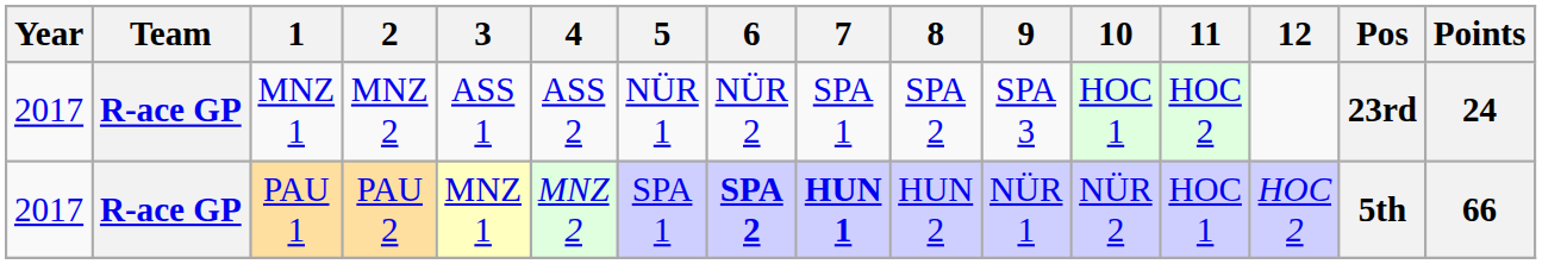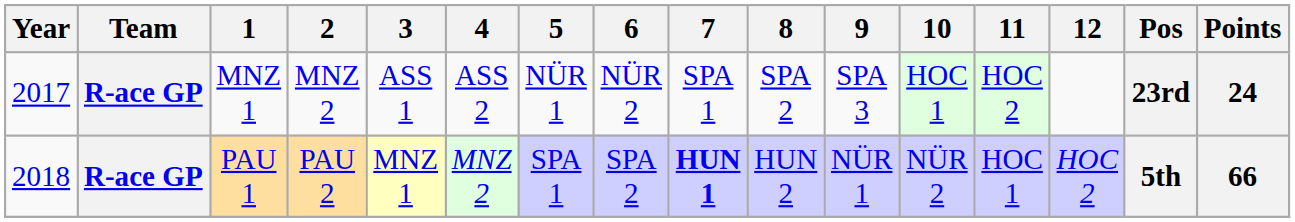PAU 1 | Year: 2017 -> 2018
PAU 1 | 6: bold -> normal
